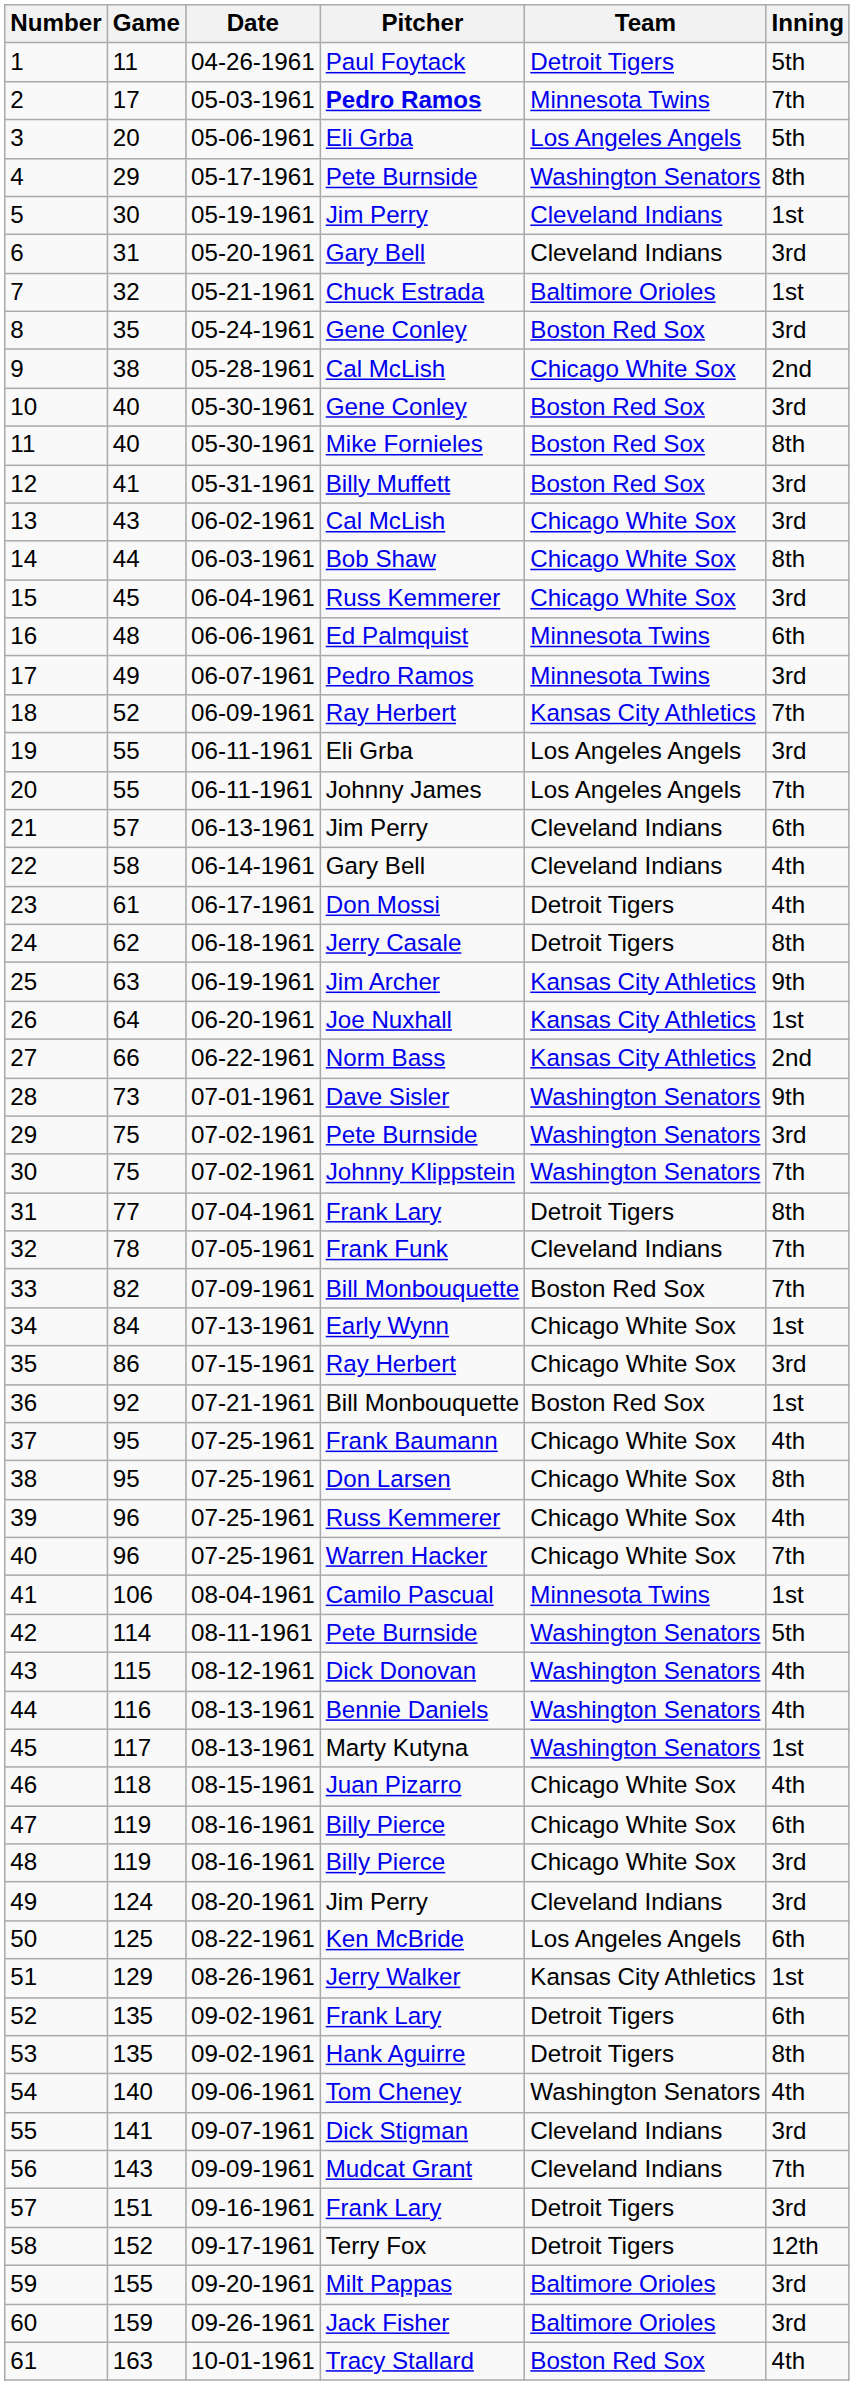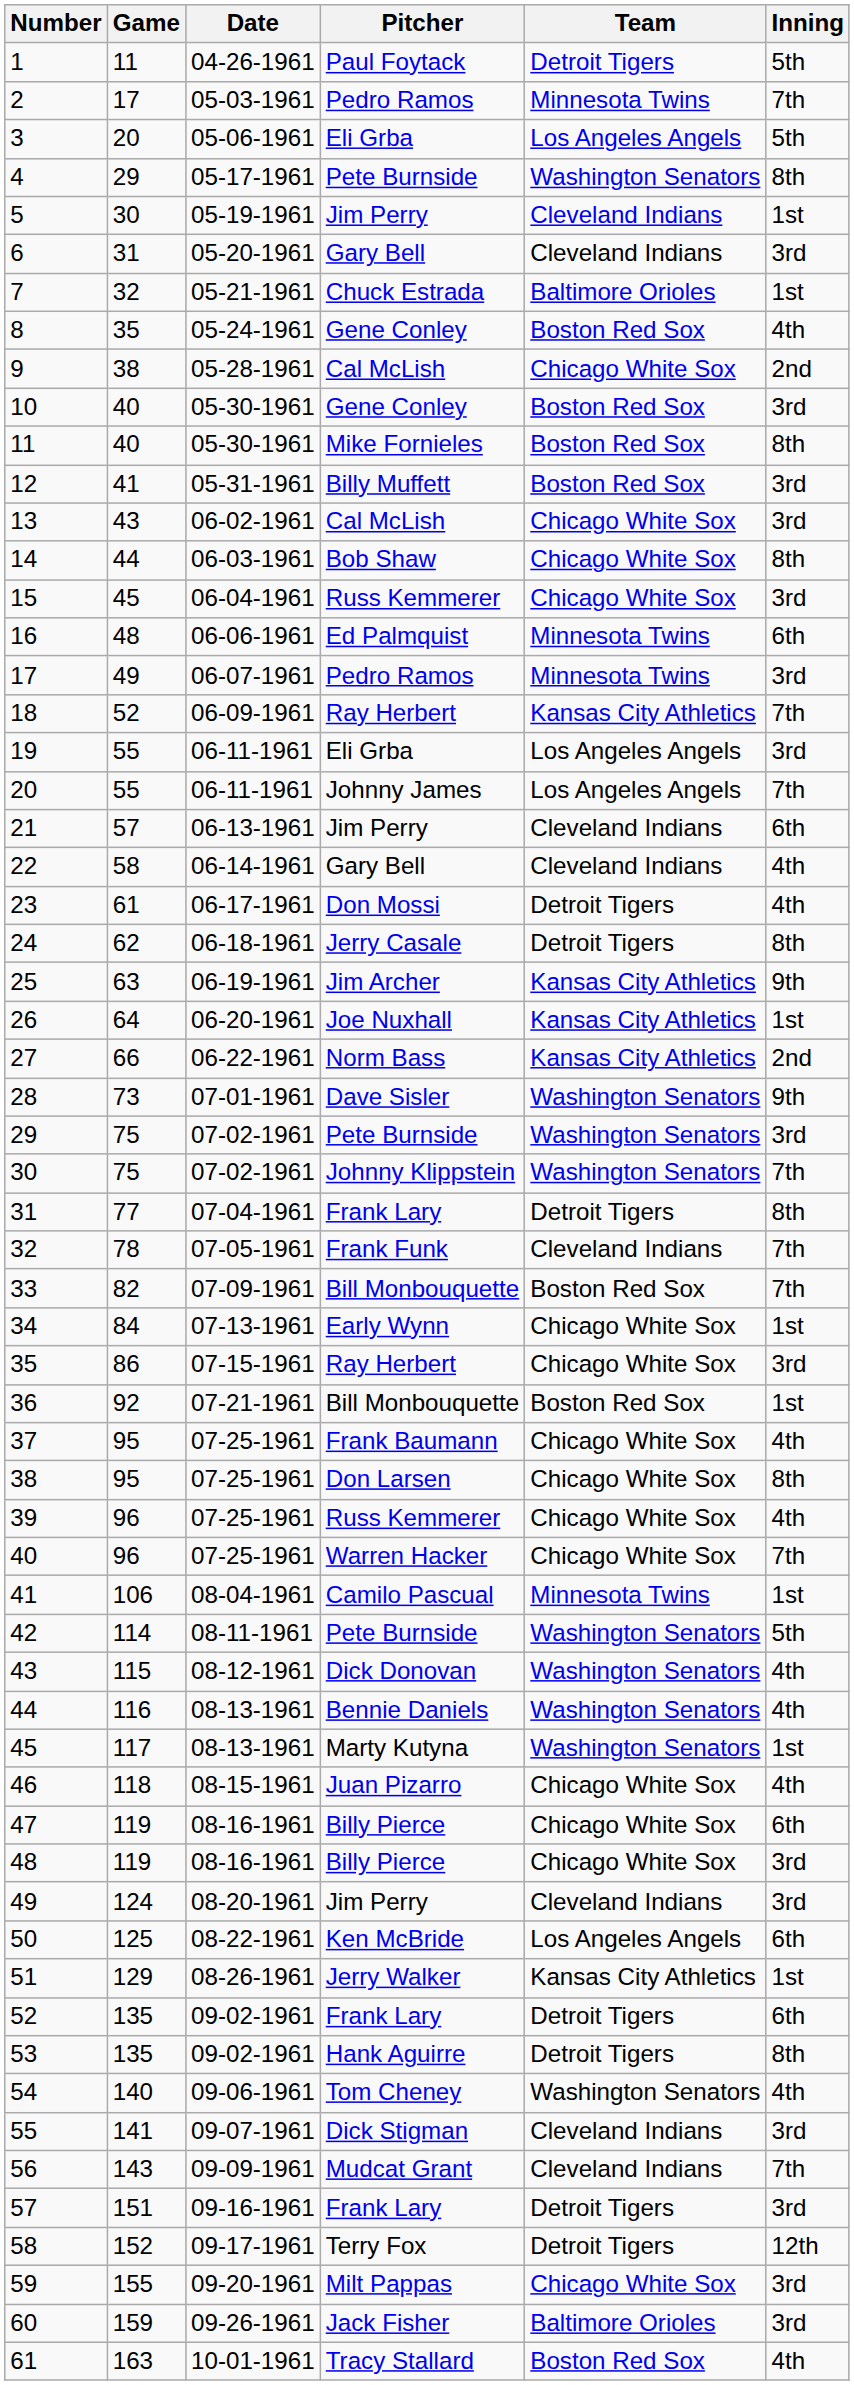2 | Pitcher: bold -> normal
8 | Inning: 3rd -> 4th
59 | Team: Baltimore Orioles -> Chicago White Sox
